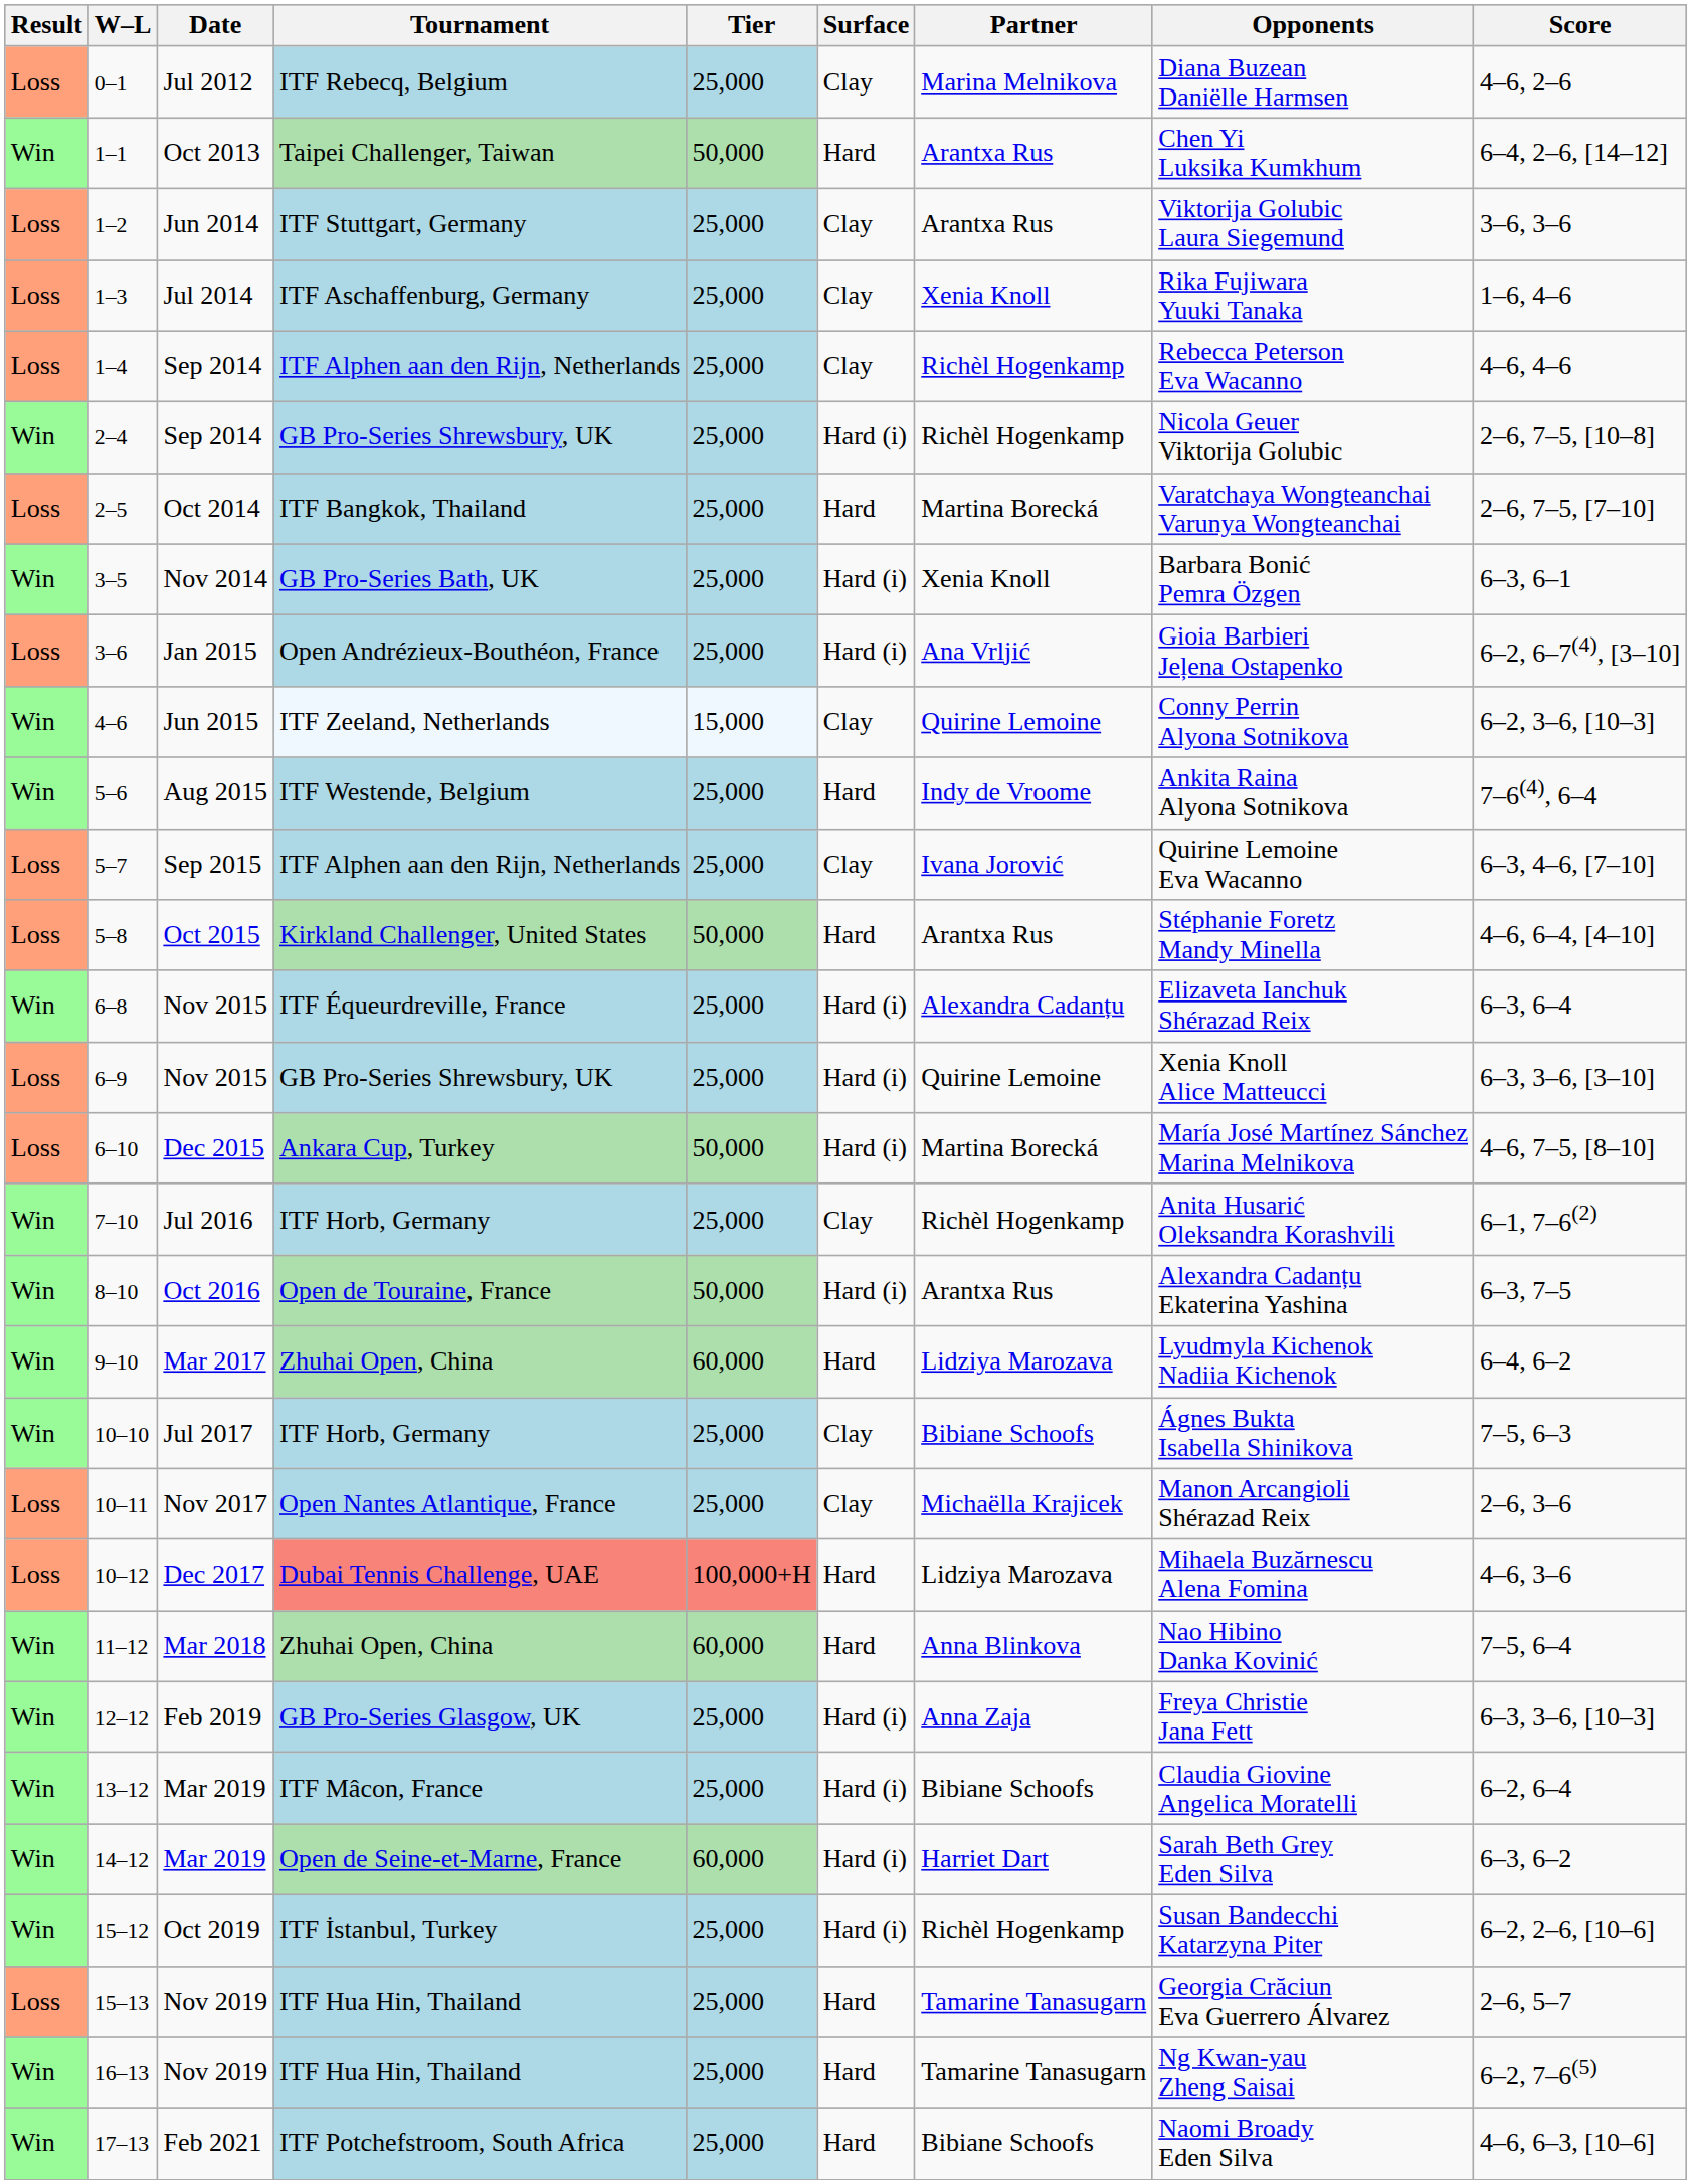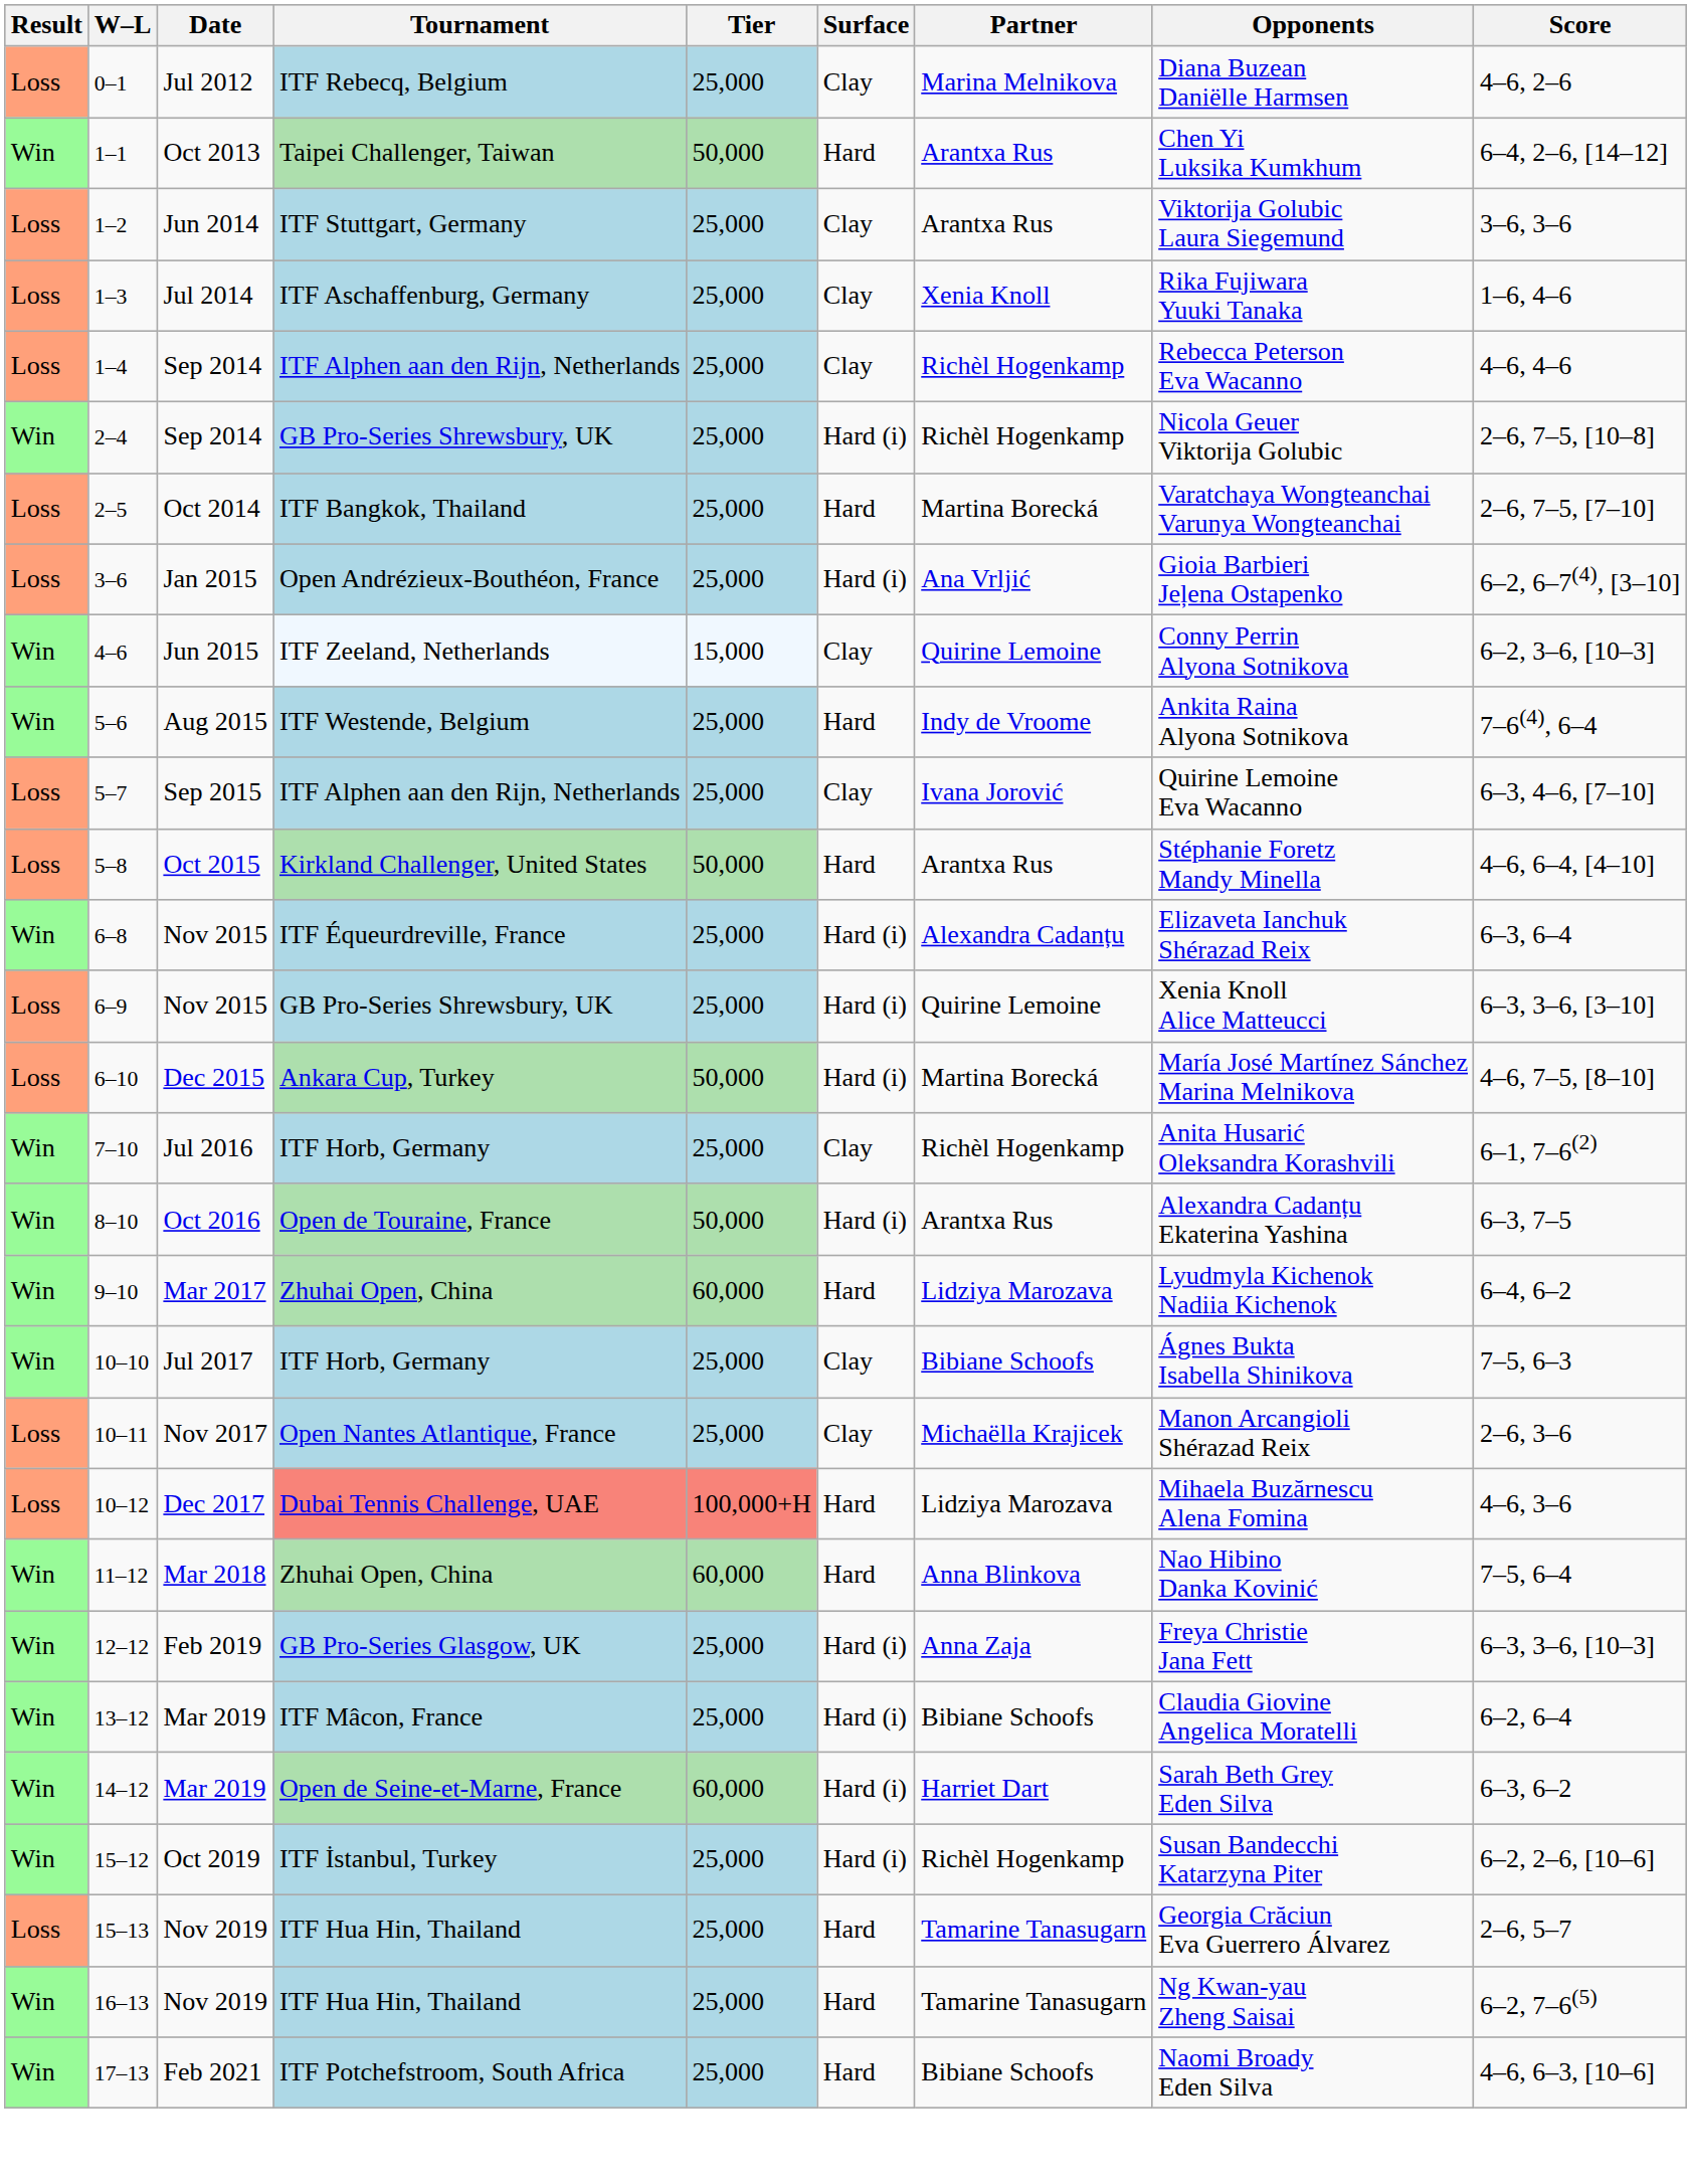- row: Win | 3–5 | Nov 2014 | GB Pro-Series Bath, UK | 25,000 | Hard (i) | Xenia Knoll | Barbara Bonić Pemra Özgen | 6–3, 6–1
